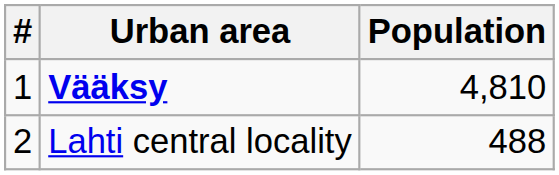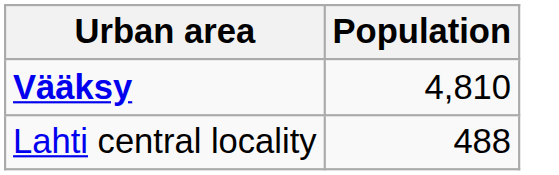- column: # | 1 | 2
